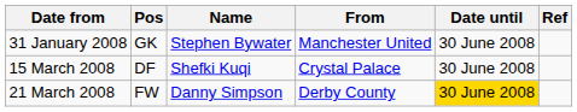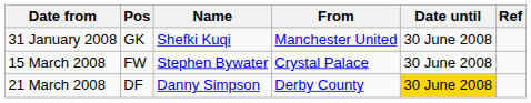31 January 2008 | Name: Stephen Bywater -> Shefki Kuqi
15 March 2008 | Pos: DF -> FW
15 March 2008 | Name: Shefki Kuqi -> Stephen Bywater
21 March 2008 | Pos: FW -> DF
